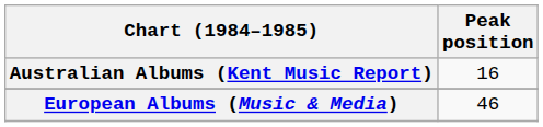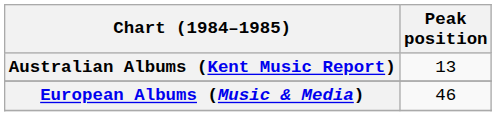Australian Albums (Kent Music Report) | Peak position: 16 -> 13
